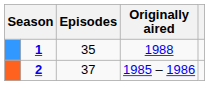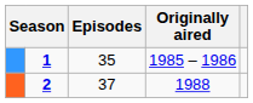1 | Originally aired: 1988 -> 1985 – 1986
2 | Originally aired: 1985 – 1986 -> 1988
